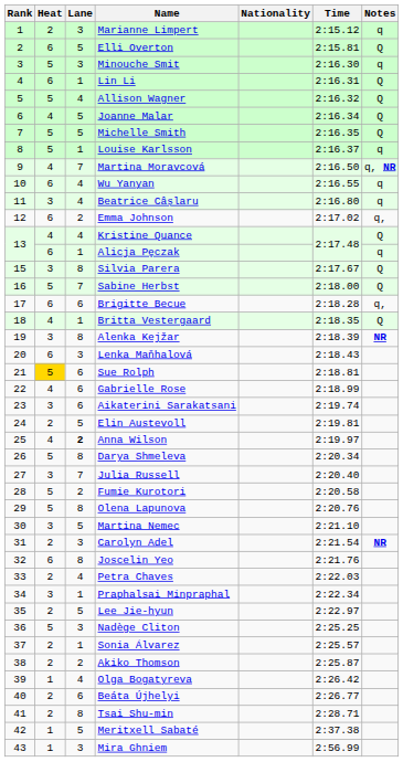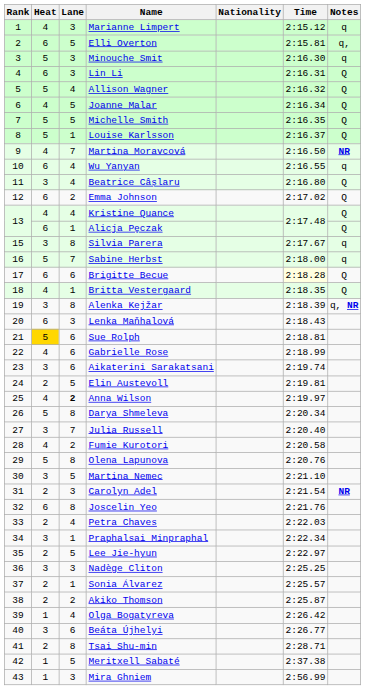Marianne Limpert | Heat: 2 -> 4
Elli Overton | Notes: Q -> q,
Lin Li | Lane: 1 -> 3
Louise Karlsson | Notes: q -> Q
Martina Moravcová | Notes: q, NR -> NR
Beatrice Câșlaru | Notes: q -> Q
Emma Johnson | Notes: q, -> Q
Alicja Pęczak | Notes: q -> Q
Silvia Parera | Notes: Q -> q
Sabine Herbst | Notes: Q -> q
Brigitte Becue | Time: no background -> lightyellow background
Brigitte Becue | Notes: q, -> Q
Alenka Kejžar | Notes: NR -> q, NR
Fumie Kurotori | Heat: 5 -> 4
Nadège Cliton | Heat: 5 -> 3
Beáta Újhelyi | Heat: 2 -> 3
